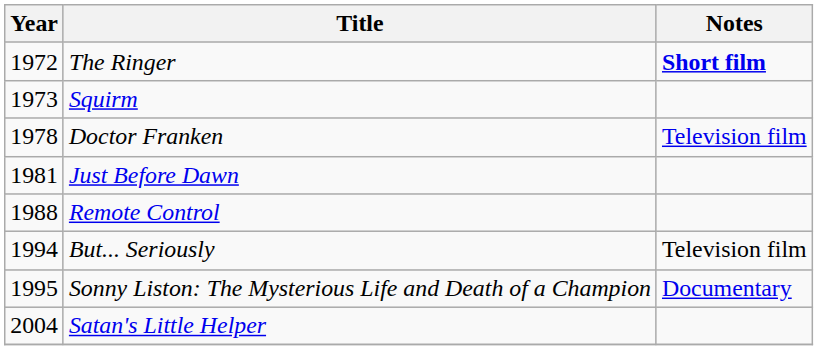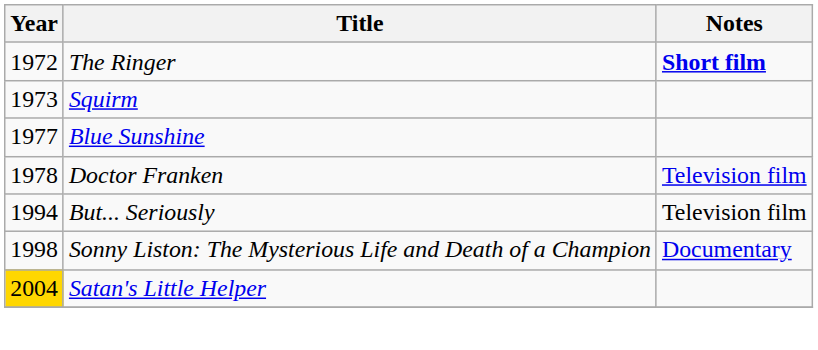+ row: 1977 | Blue Sunshine
- row: 1981 | Just Before Dawn
- row: 1988 | Remote Control
Sonny Liston: The Mysterious Life and Death of a Champion | Year: 1995 -> 1998
Satan's Little Helper | Year: no background -> gold background
